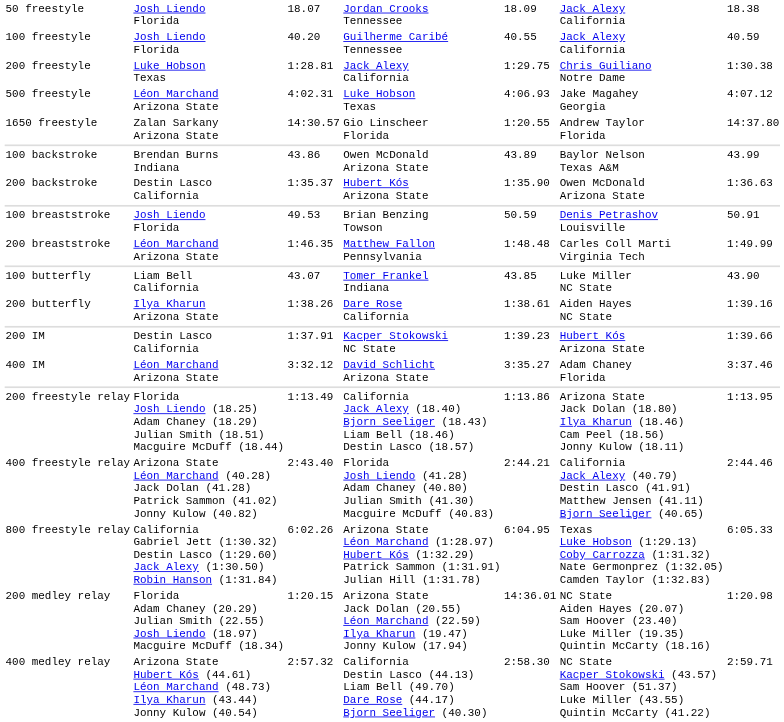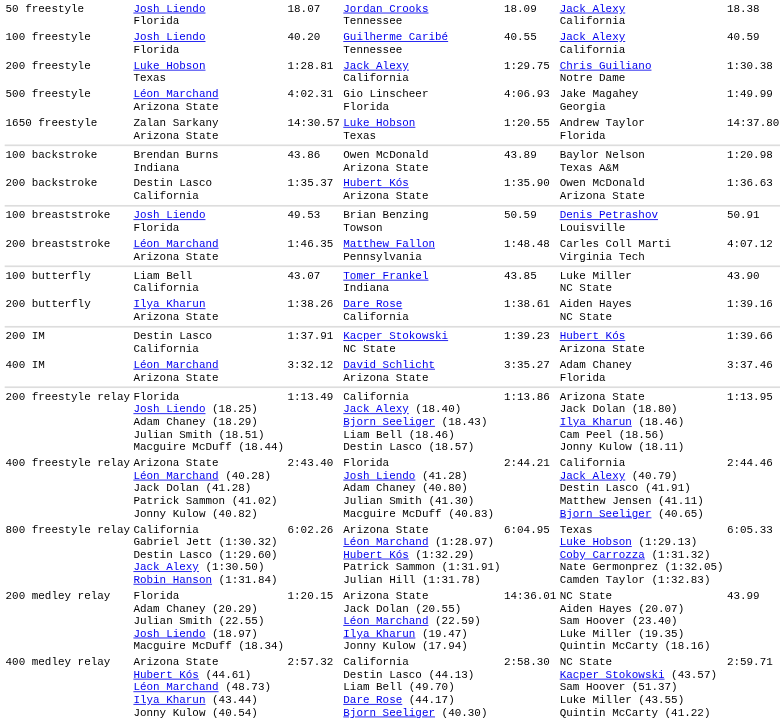500 freestyle | column 4: Luke Hobson Texas -> Gio Linscheer Florida
500 freestyle | column 7: 4:07.12 -> 1:49.99
1650 freestyle | column 4: Gio Linscheer Florida -> Luke Hobson Texas
100 backstroke | column 7: 43.99 -> 1:20.98
200 breaststroke | column 7: 1:49.99 -> 4:07.12
200 medley relay | column 7: 1:20.98 -> 43.99
